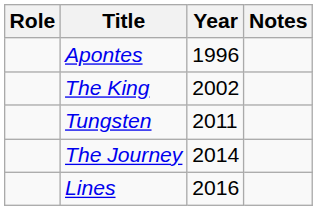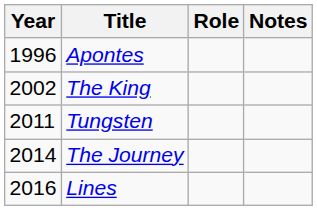columns swapped: Year <-> Role
